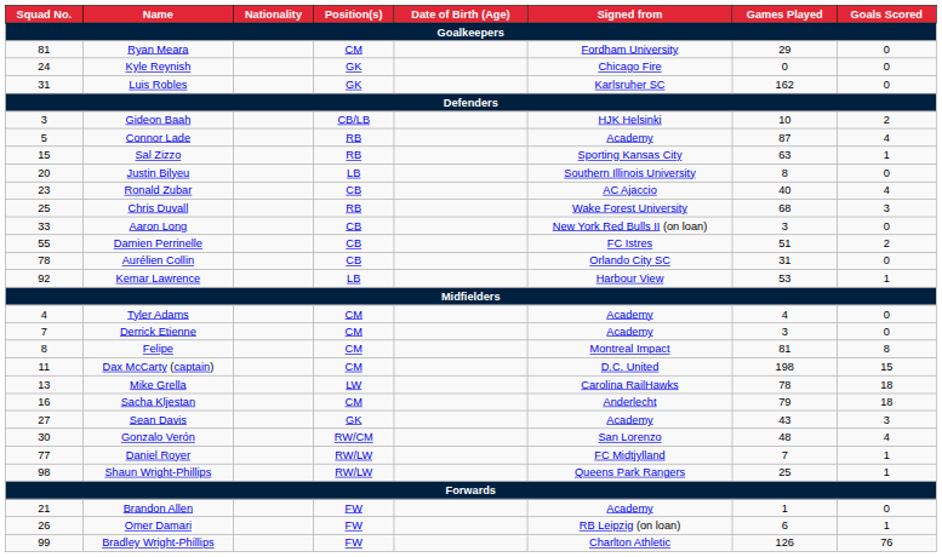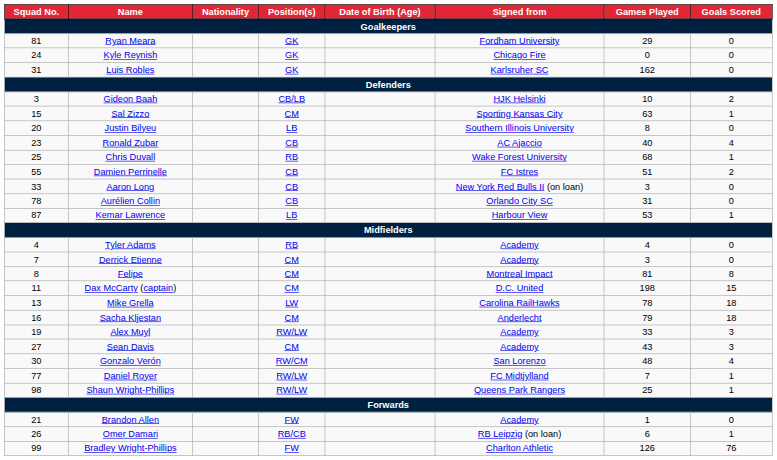Ryan Meara | Position(s): CM -> GK
- row: 5 | Connor Lade | RB | Academy | 87 | 4
Sal Zizzo | Position(s): RB -> CM
Chris Duvall | Goals Scored: 3 -> 1
rows swapped: Aaron Long <-> Damien Perrinelle
Kemar Lawrence | Squad No.: 92 -> 87
Tyler Adams | Position(s): CM -> RB
+ row: 19 | Alex Muyl | RW/LW | Academy | 33 | 3
Sean Davis | Position(s): GK -> CM
Omer Damari | Position(s): FW -> RB/CB
